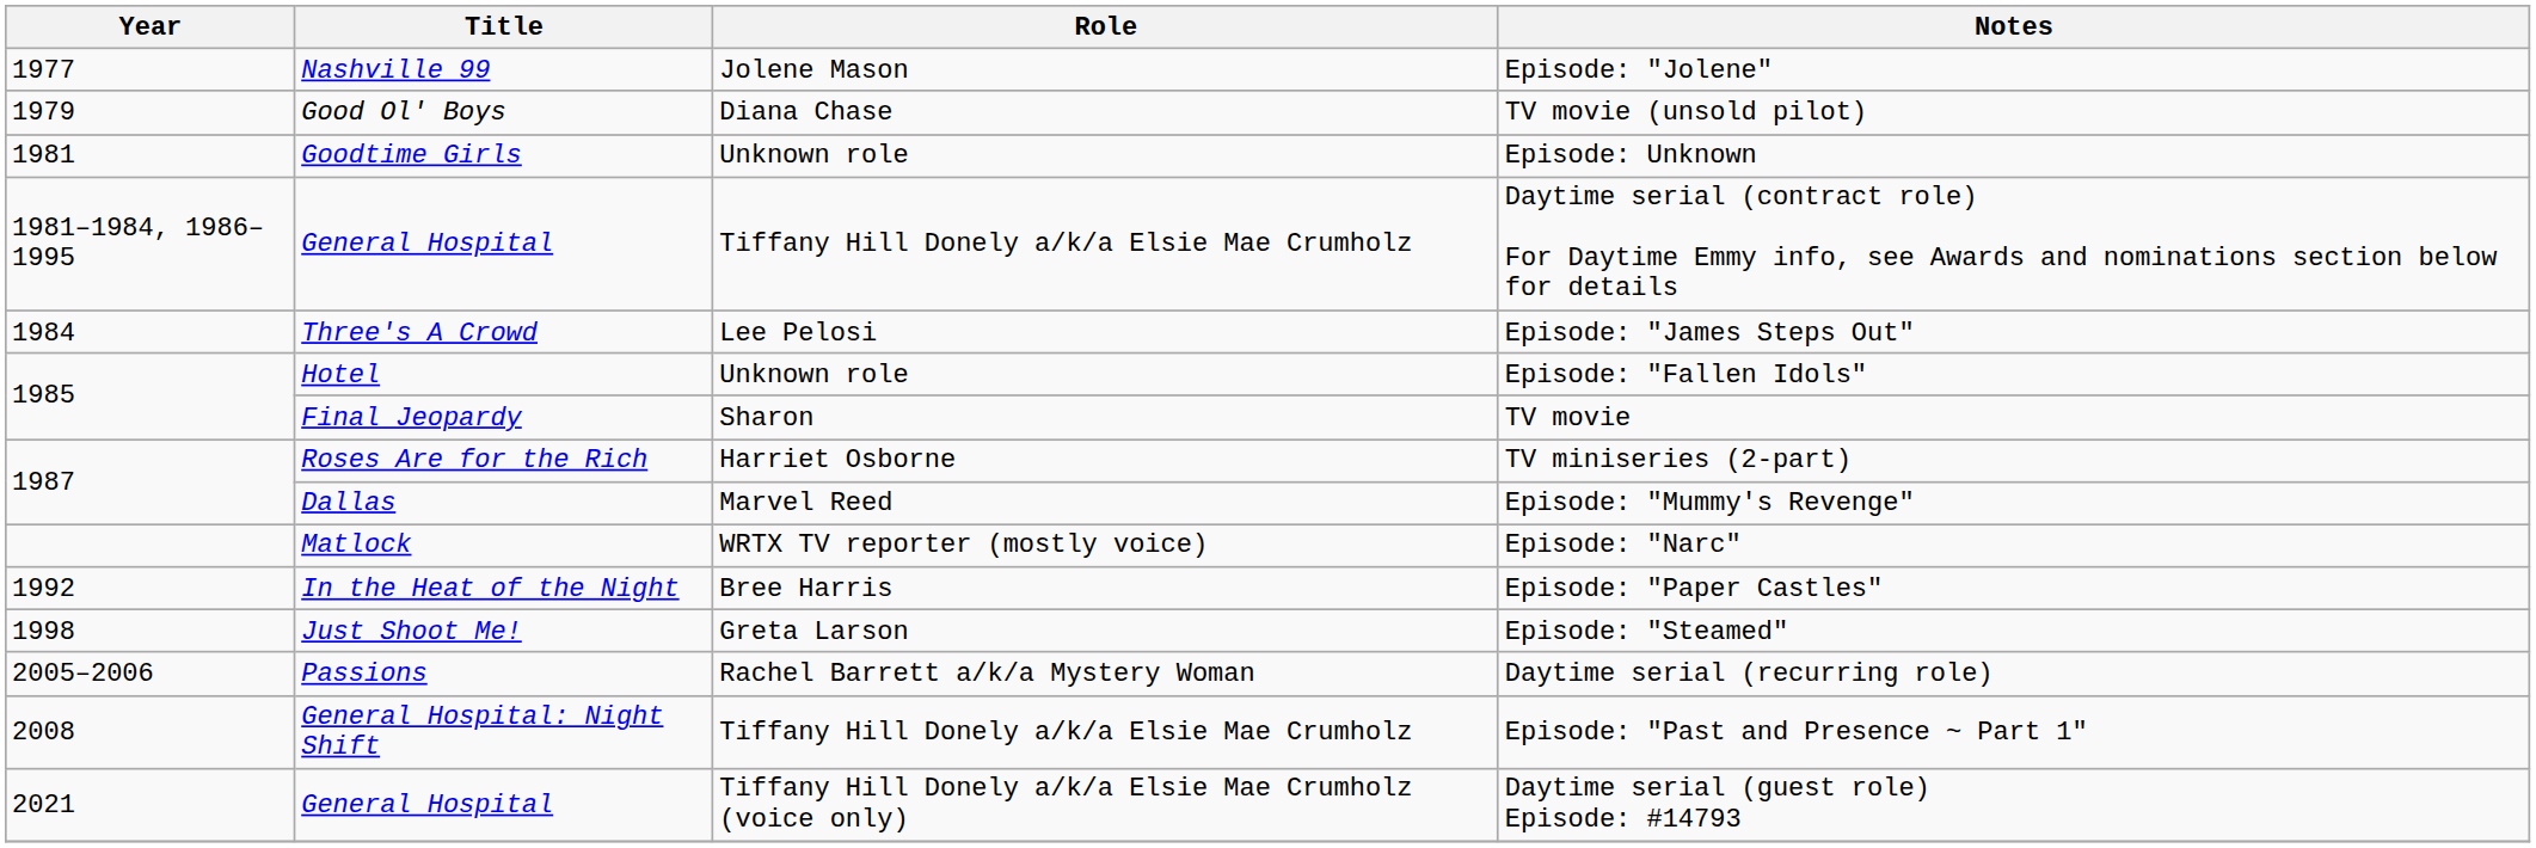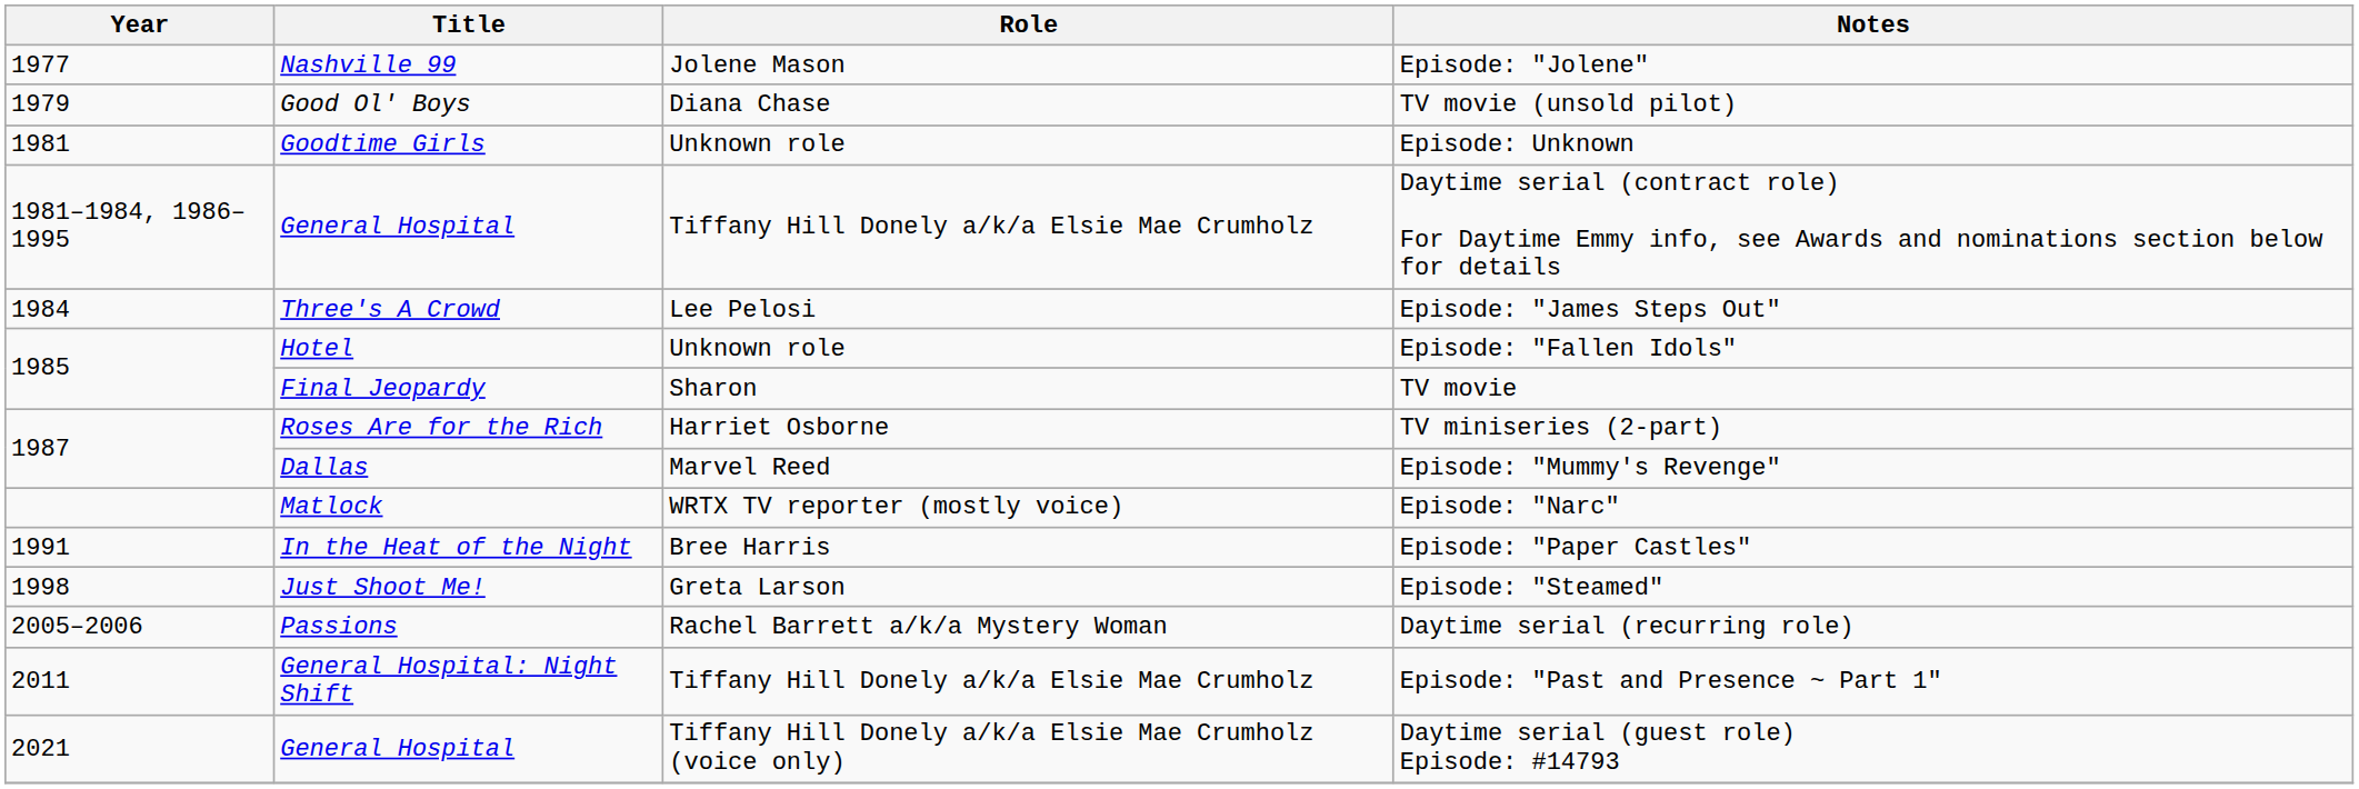Episode: "Paper Castles" | Year: 1992 -> 1991
Episode: "Past and Presence ~ Part 1" | Year: 2008 -> 2011
